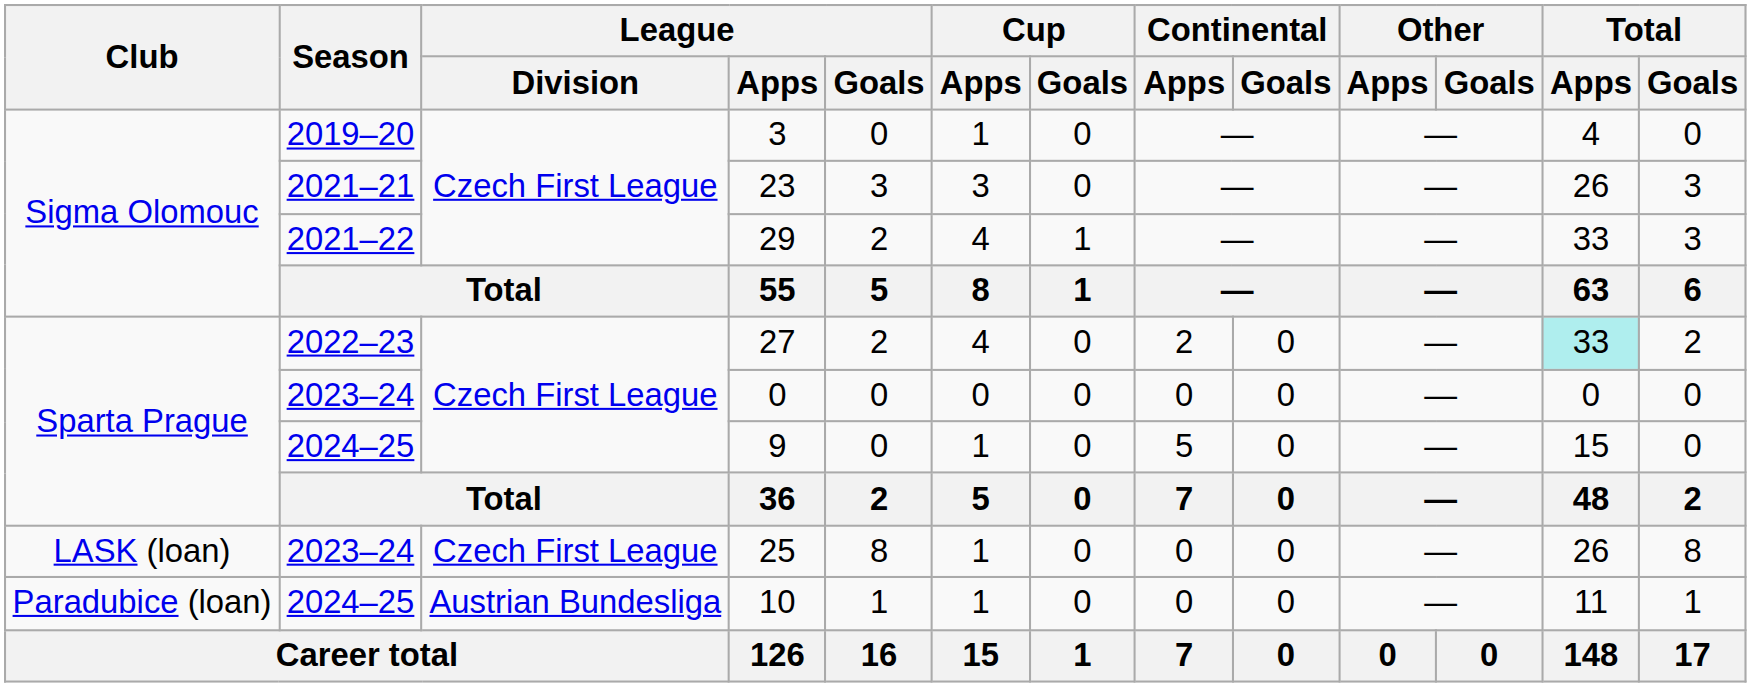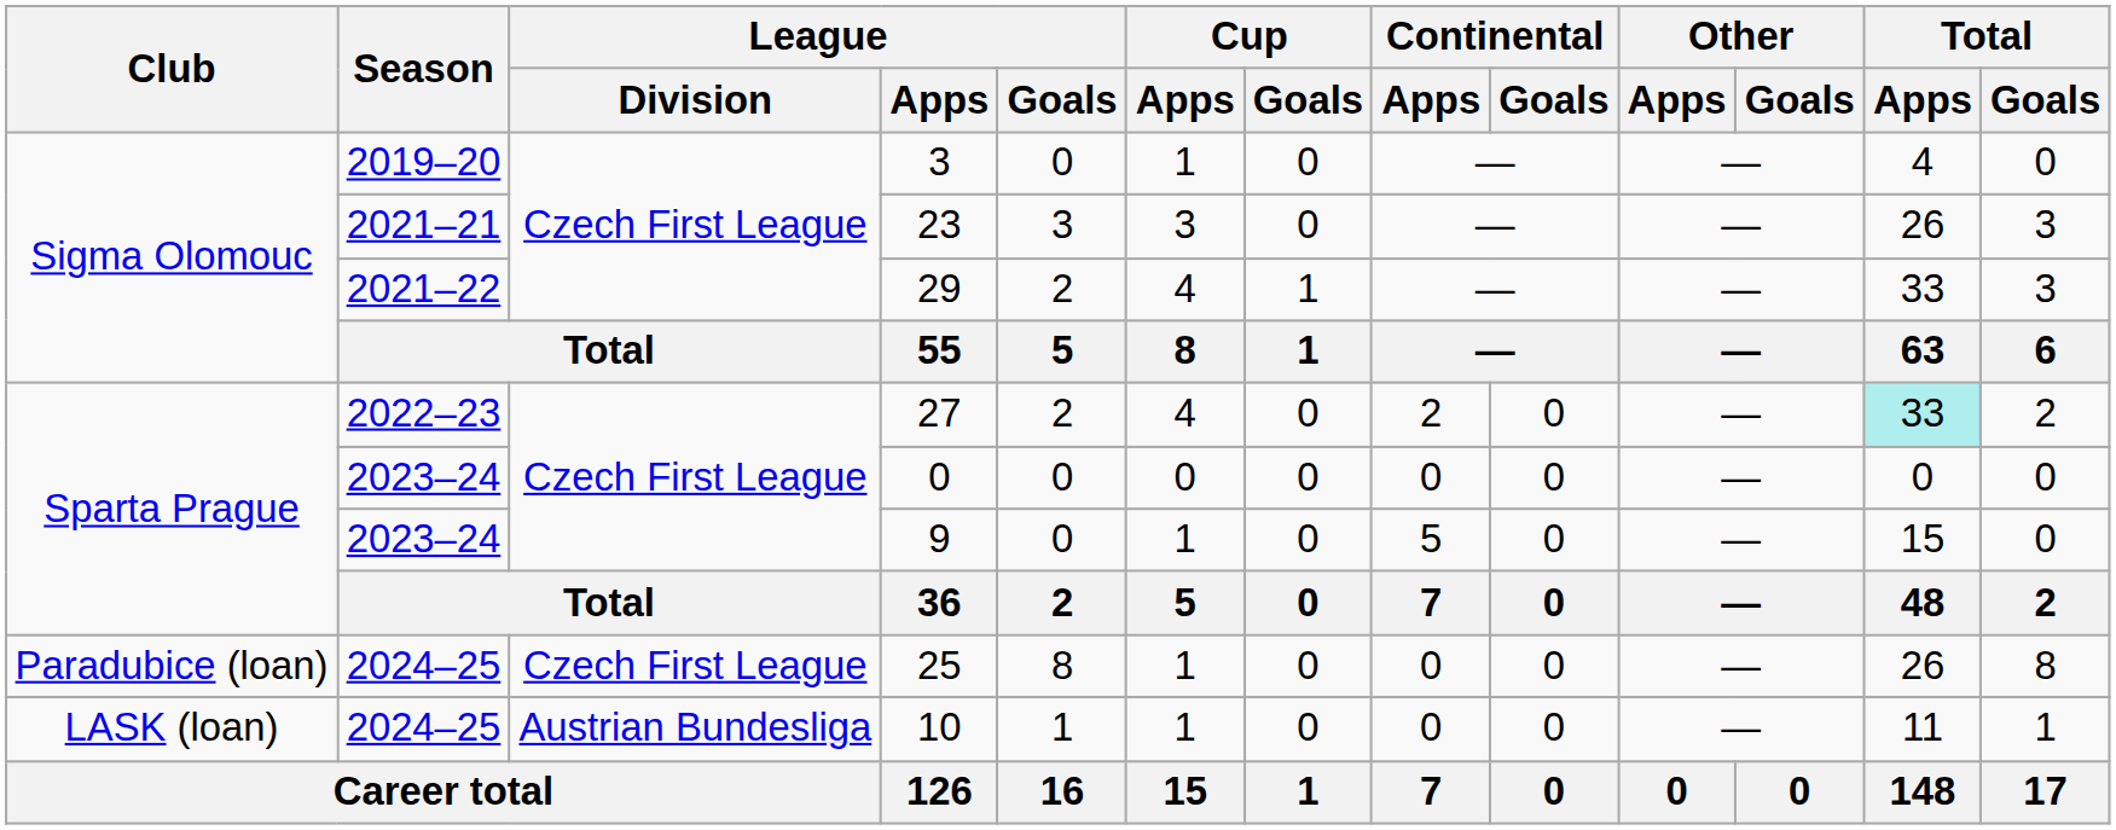9 | Season: 2024–25 -> 2023–24
25 | Club: LASK (loan) -> Paradubice (loan)
25 | Season: 2023–24 -> 2024–25
10 | Club: Paradubice (loan) -> LASK (loan)
